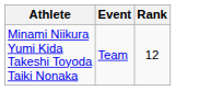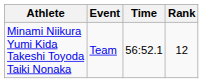+ column: Time | 56:52.1
